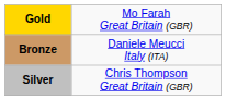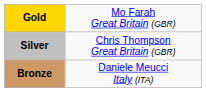rows swapped: Silver <-> Bronze
